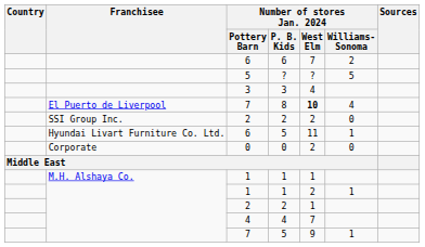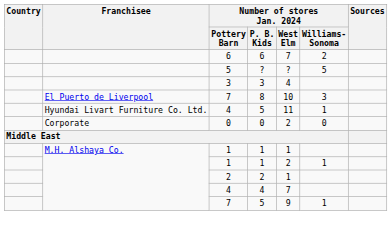8 | Number of stores Jan. 2024 / West Elm: bold -> normal
8 | Number of stores Jan. 2024 / Williams- Sonoma: 4 -> 3
- row: SSI Group Inc. | 2 | 2 | 2 | 0
Hyundai Livart Furniture Co. Ltd. / 5 | Number of stores Jan. 2024 / Pottery Barn: 6 -> 4
